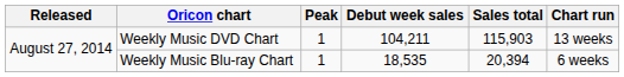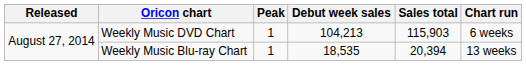Weekly Music DVD Chart | Debut week sales: 104,211 -> 104,213
Weekly Music DVD Chart | Chart run: 13 weeks -> 6 weeks
Weekly Music Blu-ray Chart | Chart run: 6 weeks -> 13 weeks
